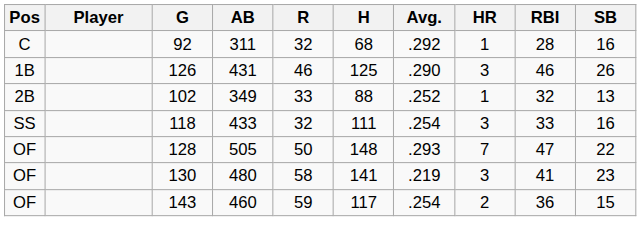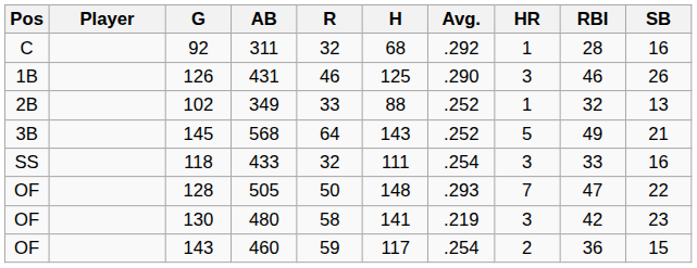+ row: 3B | 145 | 568 | 64 | 143 | .252 | 5 | 49 | 21
480 | RBI: 41 -> 42
